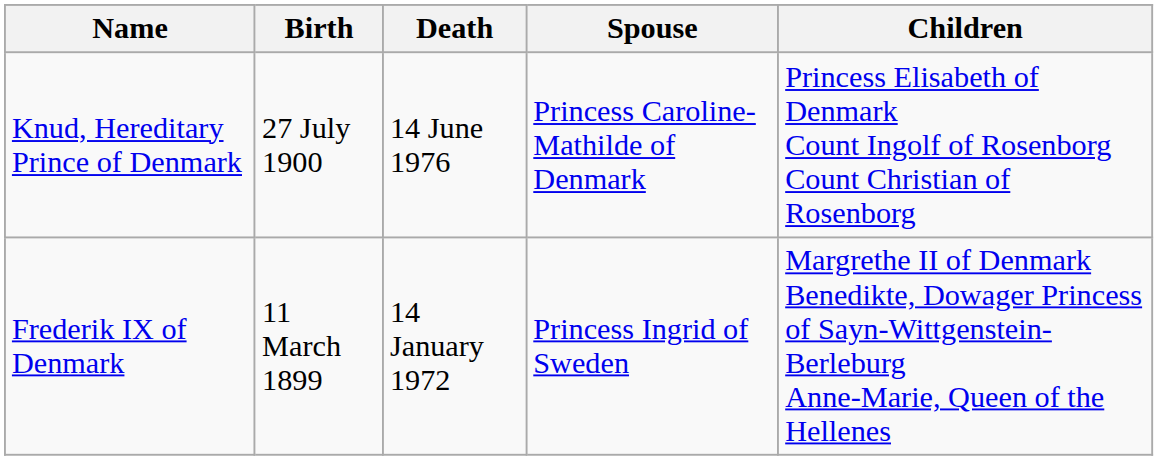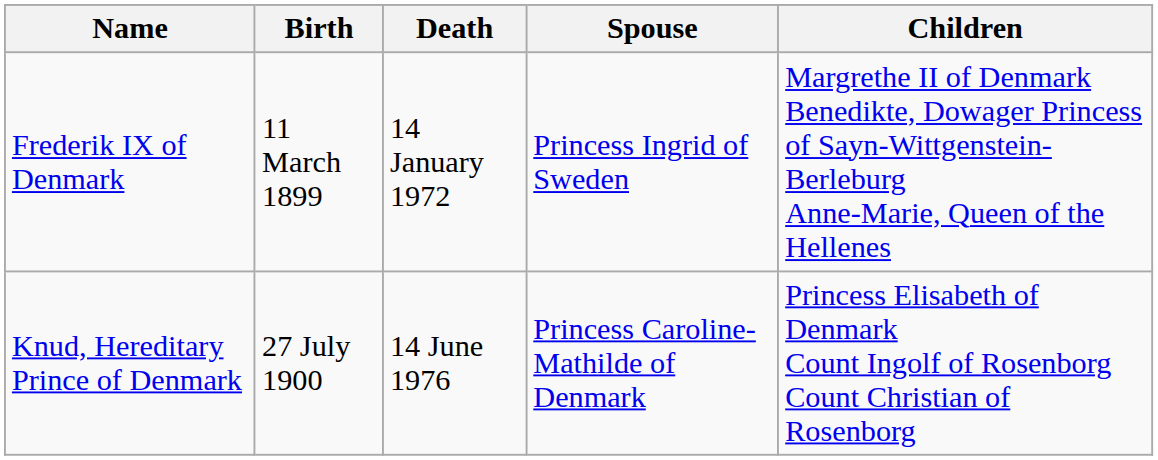rows swapped: Frederik IX of Denmark <-> Knud, Hereditary Prince of Denmark
